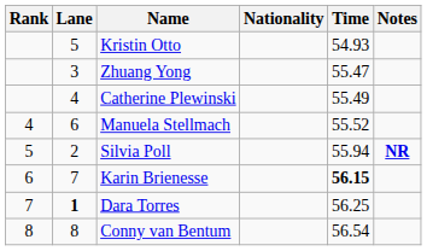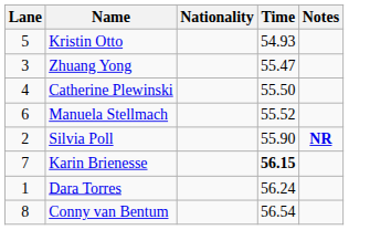- column: Rank | 4 | 5 | 6 | 7 | 8
Catherine Plewinski | Time: 55.49 -> 55.50
Silvia Poll | Time: 55.94 -> 55.90
Dara Torres | Lane: bold -> normal
Dara Torres | Time: 56.25 -> 56.24
